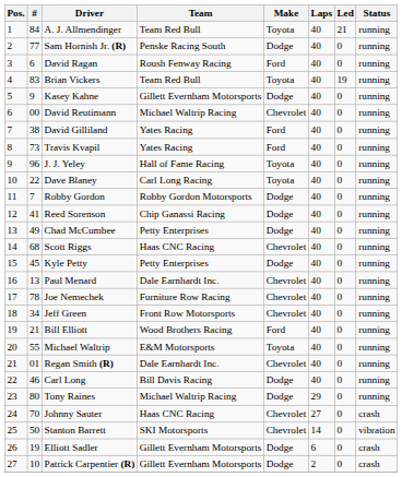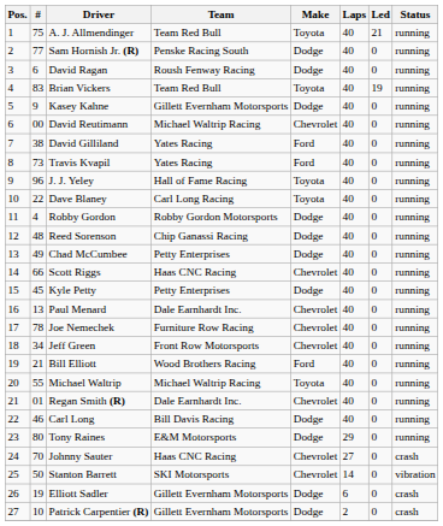A. J. Allmendinger | #: 84 -> 75
David Ragan | Make: Ford -> Dodge
Robby Gordon | #: 7 -> 4
Reed Sorenson | #: 41 -> 48
Scott Riggs | #: 68 -> 66
Michael Waltrip | Team: E&M Motorsports -> Michael Waltrip Racing
Tony Raines | Team: Michael Waltrip Racing -> E&M Motorsports
